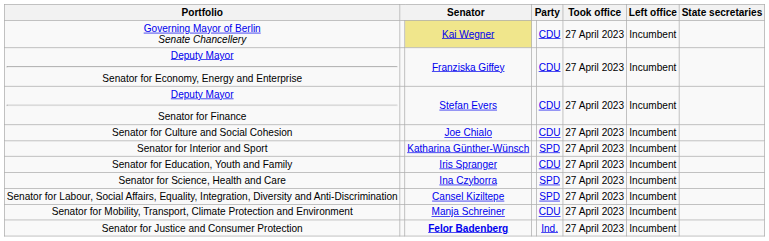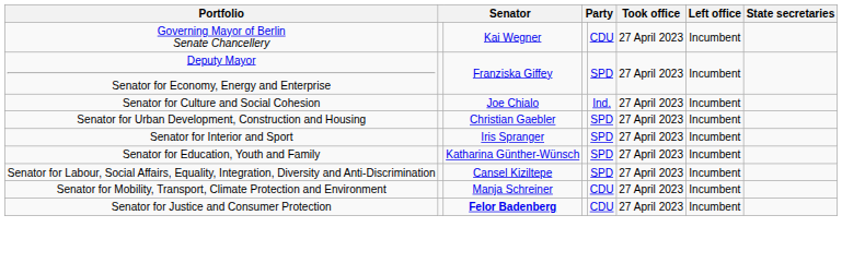Governing Mayor of Berlin Senate Chancellery | column 3: khaki background -> no background
Deputy Mayor Senator for Economy, Energy and Enterprise | column 5: CDU -> SPD
- row: Deputy Mayor Senator for Finance | Stefan Evers | CDU | 27 April 2023 | Incumbent
Senator for Culture and Social Cohesion | column 5: CDU -> Ind.
+ row: Senator for Urban Development, Construction and Housing | Christian Gaebler | SPD | 27 April 2023 | Incumbent
Senator for Interior and Sport | column 3: Katharina Günther-Wünsch -> Iris Spranger
Senator for Education, Youth and Family | column 3: Iris Spranger -> Katharina Günther-Wünsch
Senator for Education, Youth and Family | column 5: CDU -> SPD
- row: Senator for Science, Health and Care | Ina Czyborra | SPD | 27 April 2023 | Incumbent
Senator for Justice and Consumer Protection | column 5: Ind. -> CDU
